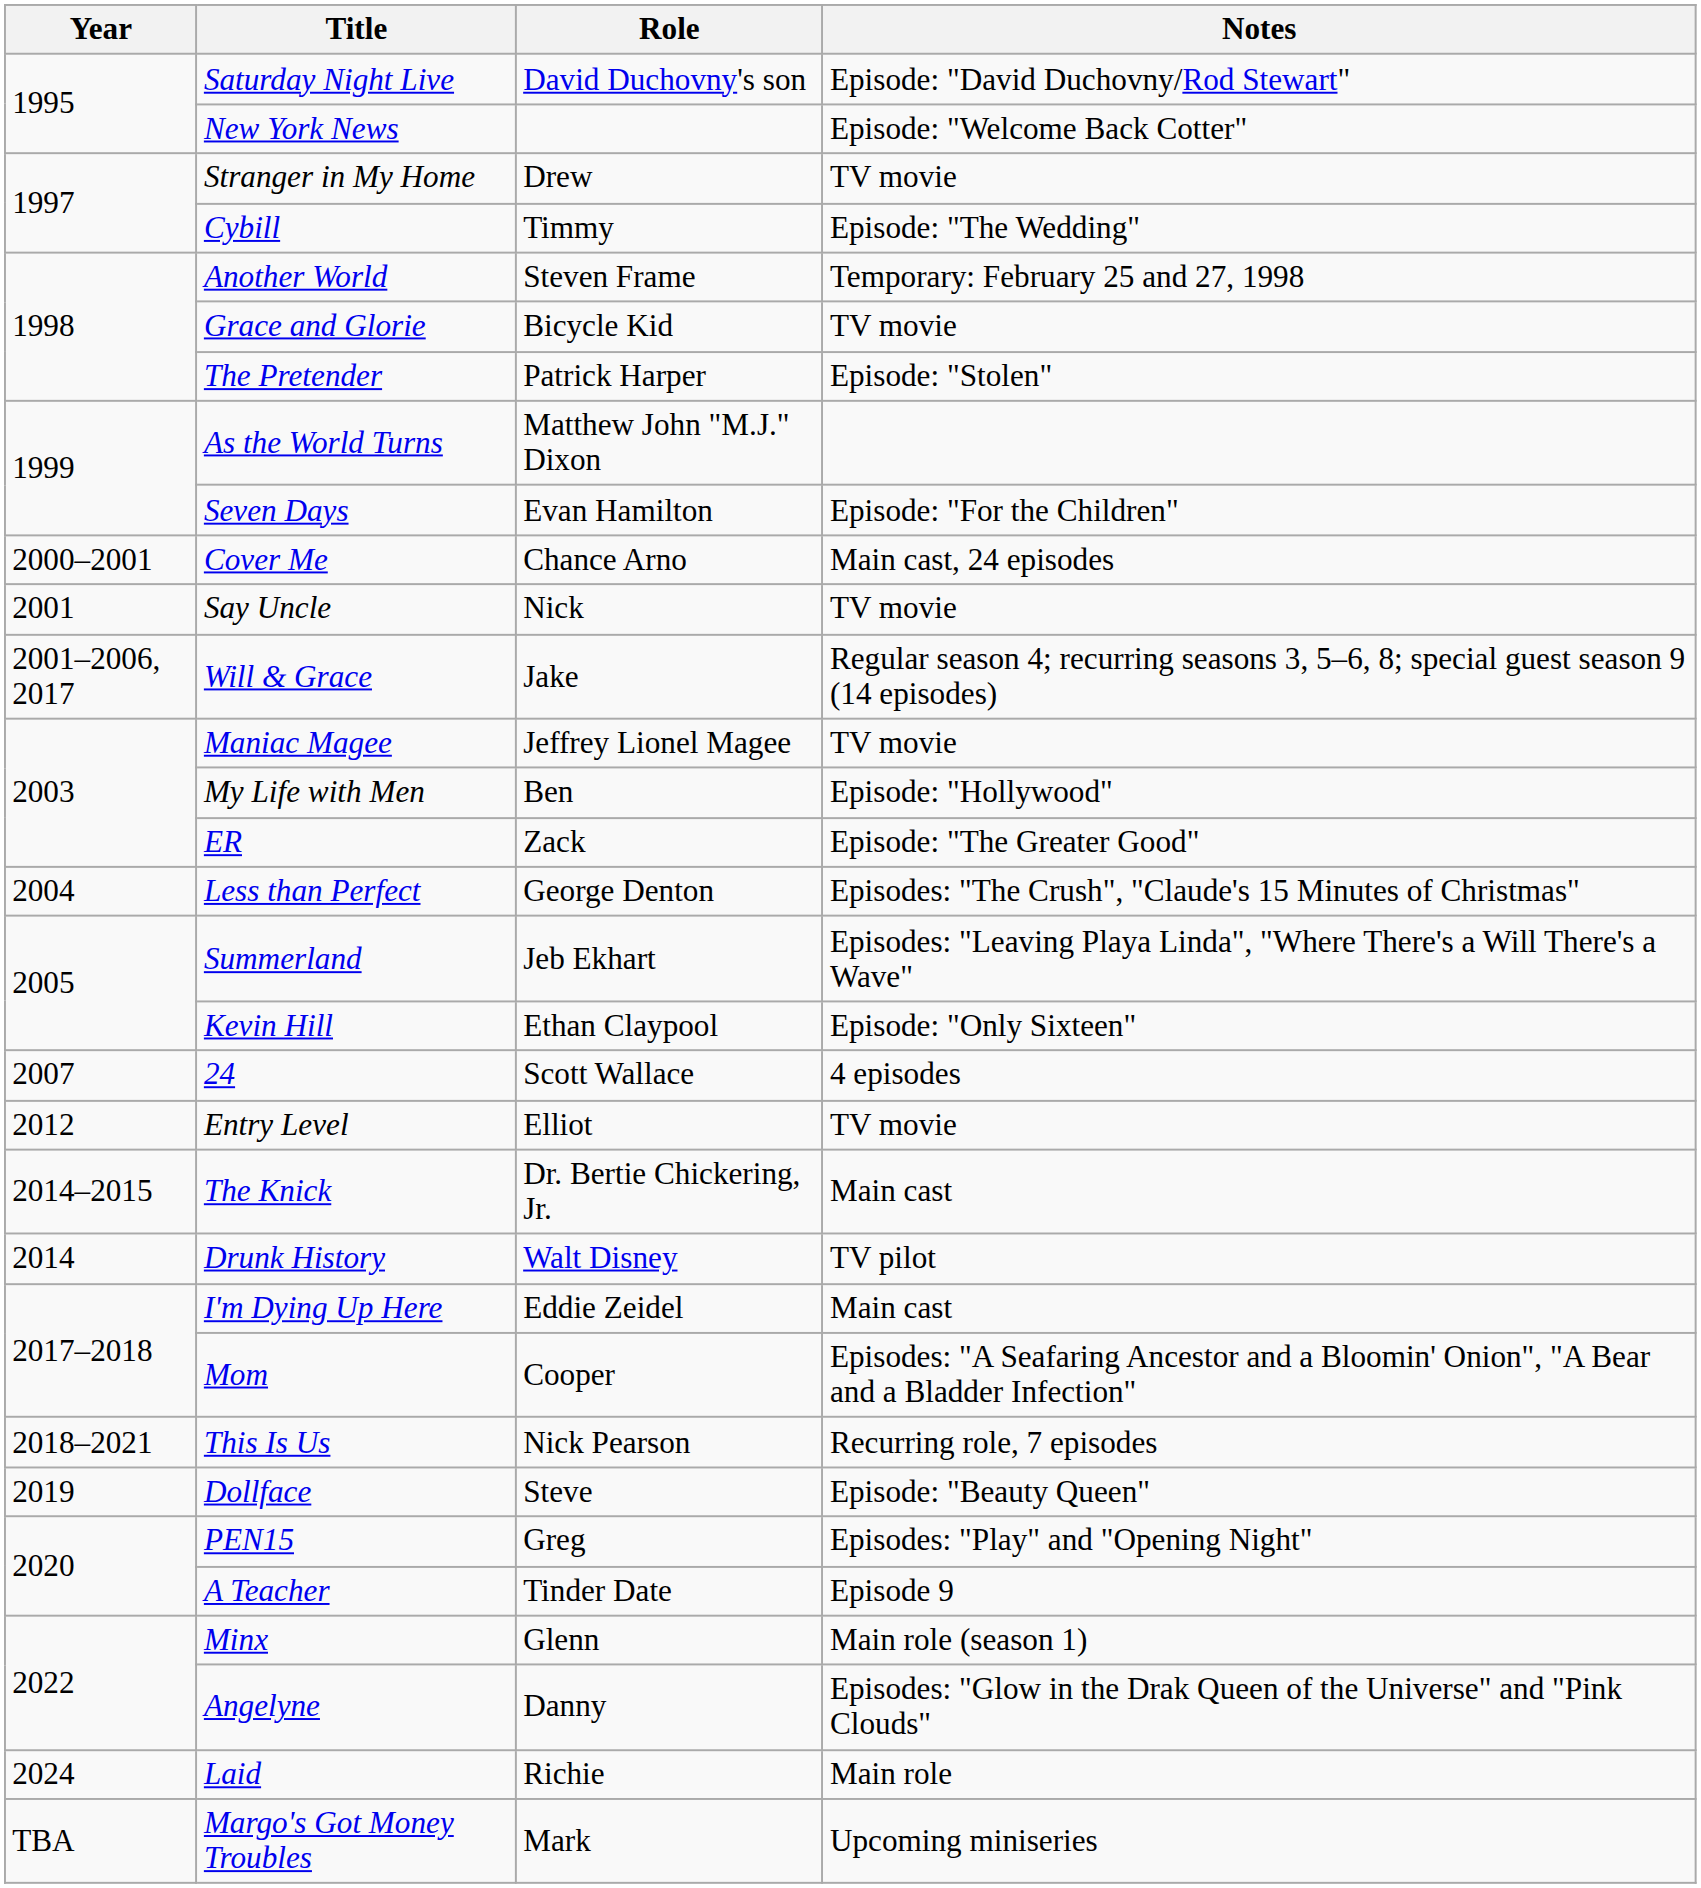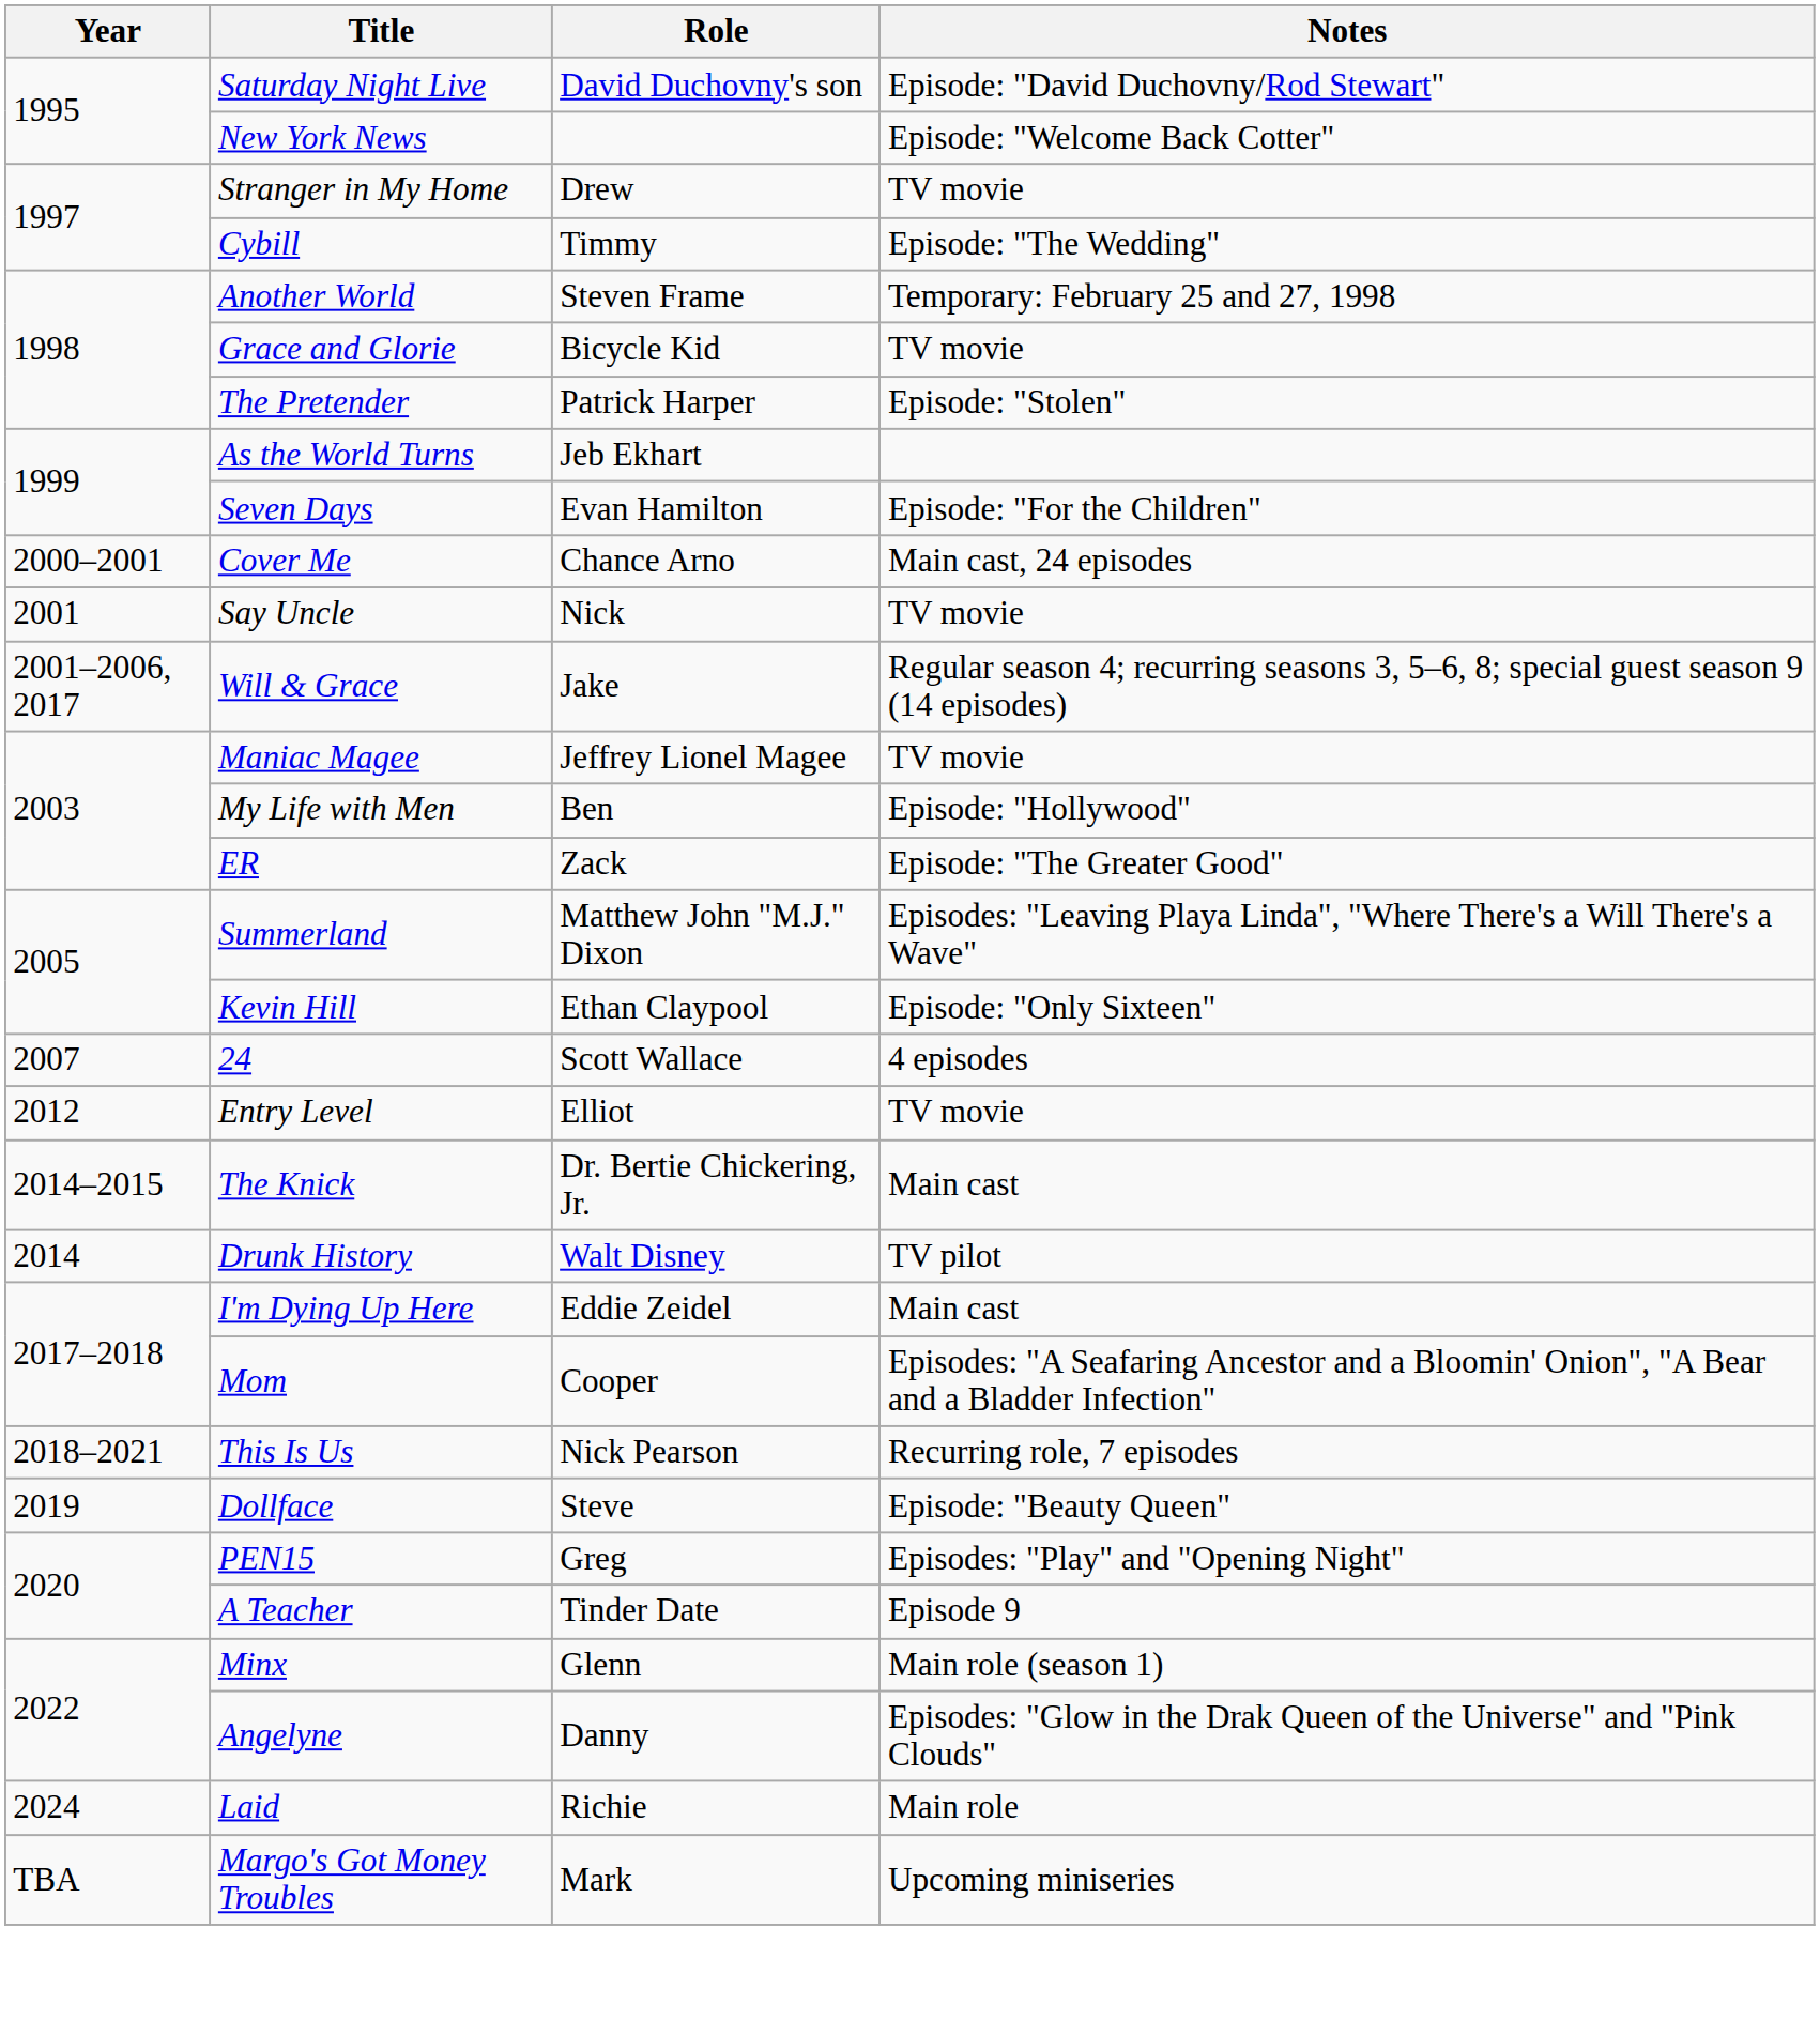As the World Turns | Role: Matthew John "M.J." Dixon -> Jeb Ekhart
- row: 2004 | Less than Perfect | George Denton | Episodes: "The Crush", "Claude's 15 Minutes of Christmas"
Summerland | Role: Jeb Ekhart -> Matthew John "M.J." Dixon
